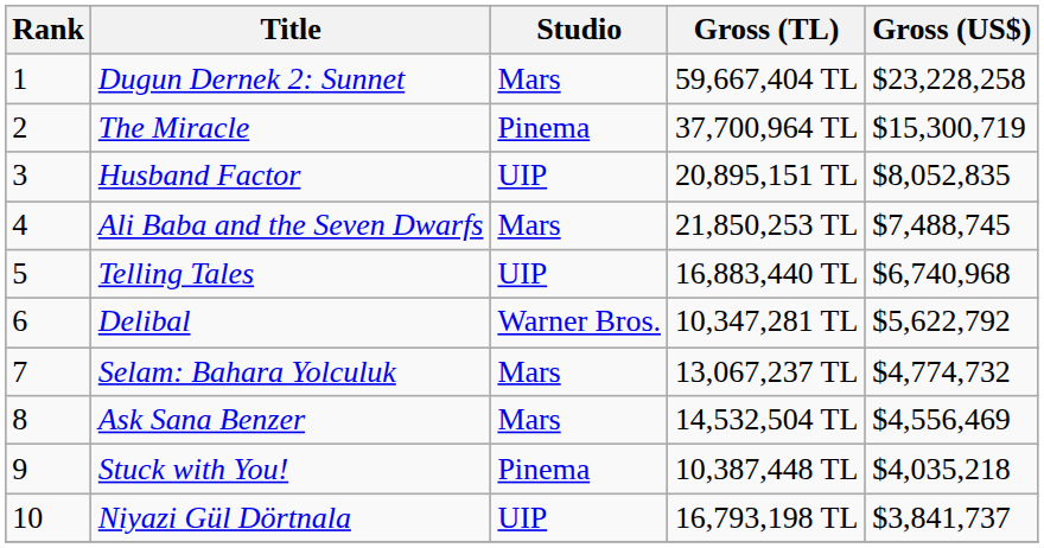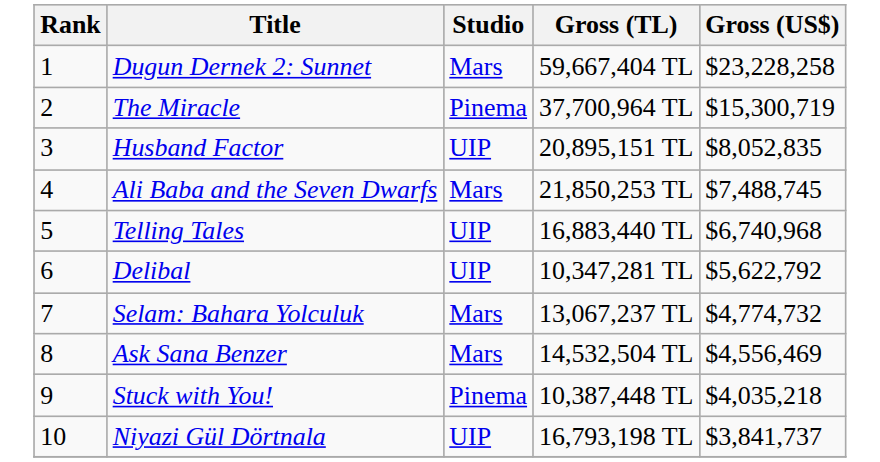Delibal | Studio: Warner Bros. -> UIP
